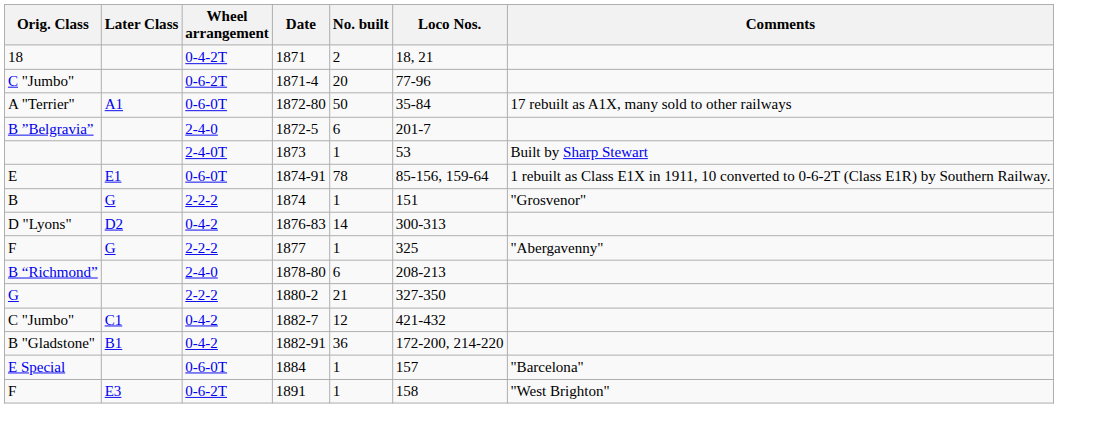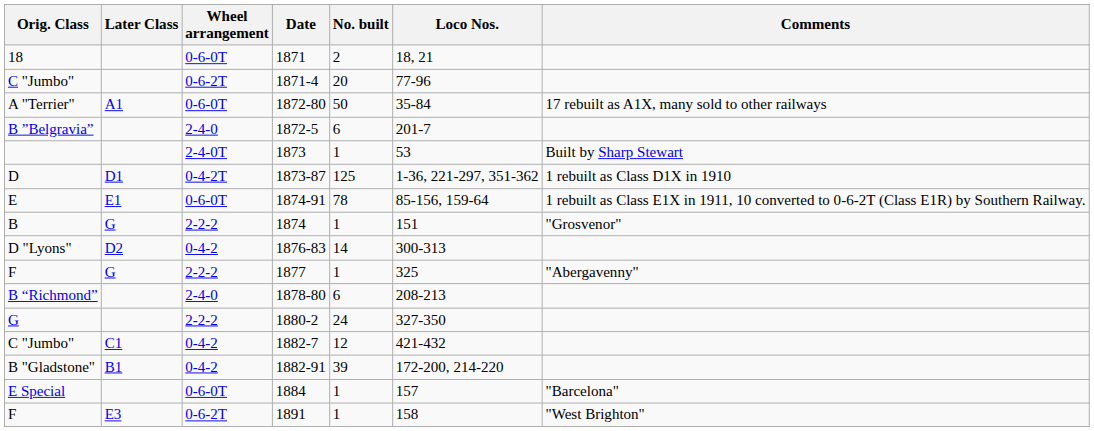1871 | Wheel arrangement: 0-4-2T -> 0-6-0T
+ row: D | D1 | 0-4-2T | 1873-87 | 125 | 1-36, 221-297, 351-362 | 1 rebuilt as Class D1X in 1910
1880-2 | No. built: 21 -> 24
1882-91 | No. built: 36 -> 39
